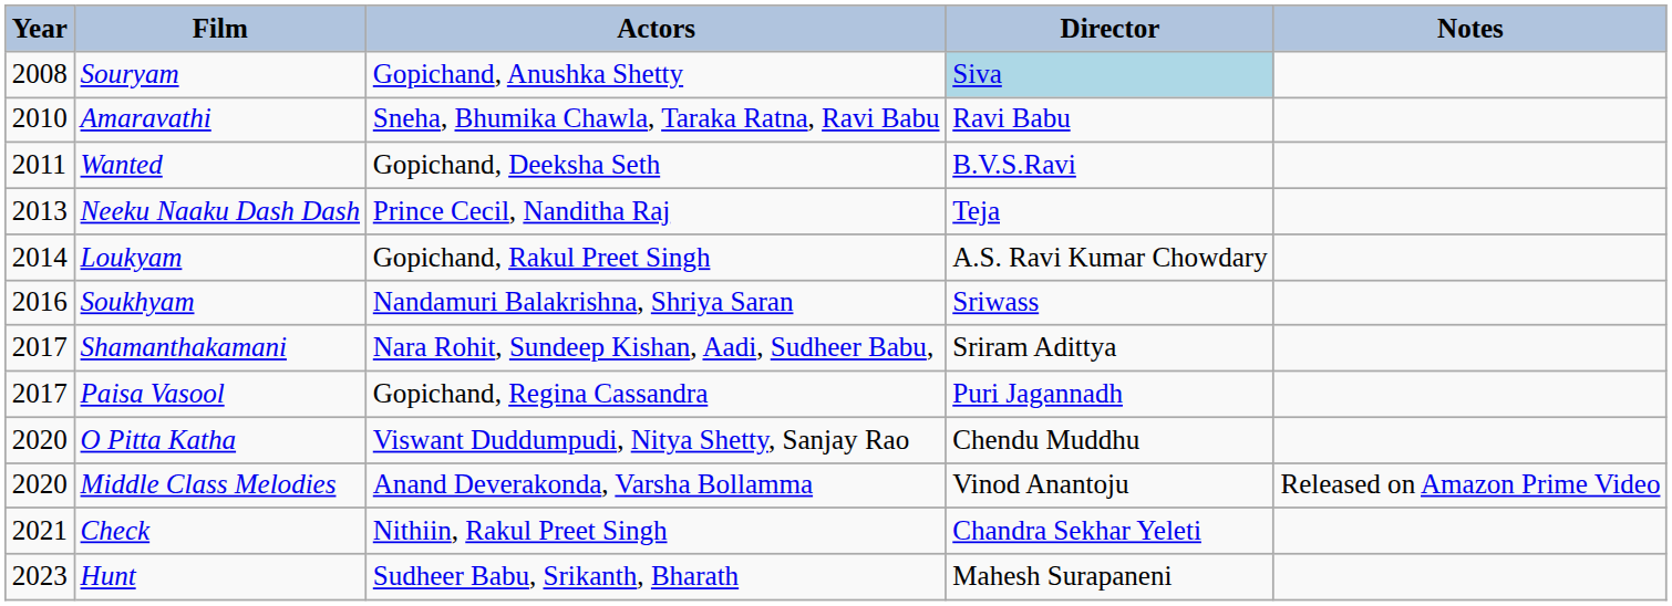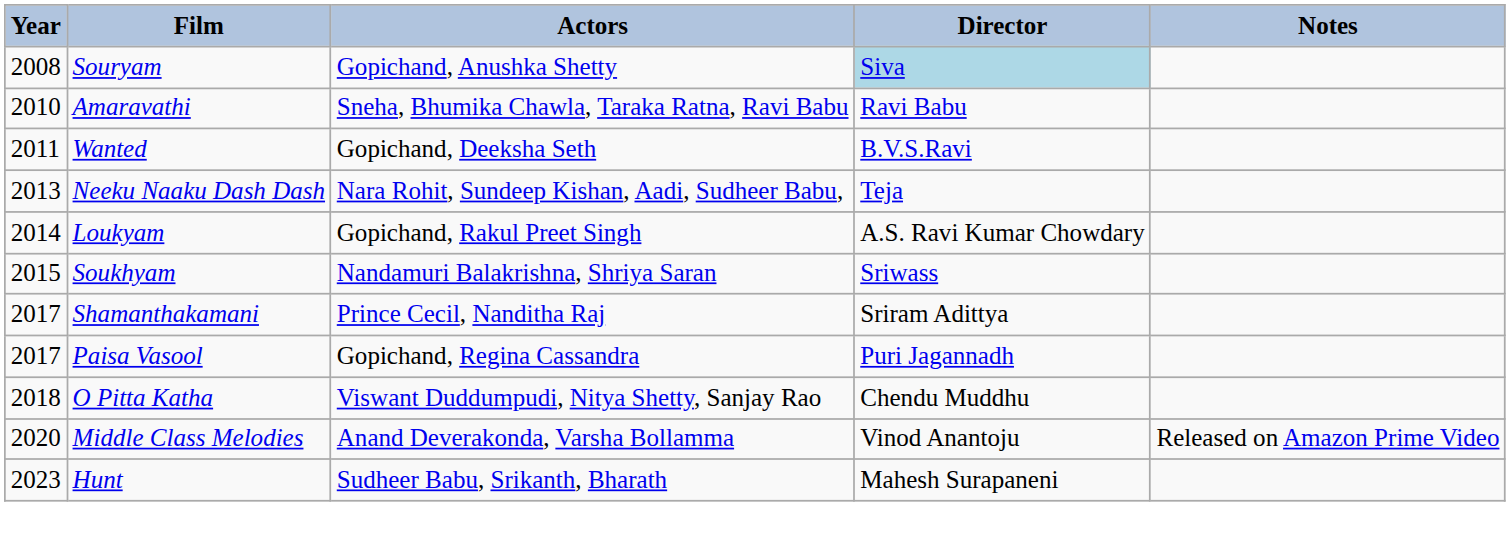Neeku Naaku Dash Dash | Actors: Prince Cecil, Nanditha Raj -> Nara Rohit, Sundeep Kishan, Aadi, Sudheer Babu,
Soukhyam | Year: 2016 -> 2015
Shamanthakamani | Actors: Nara Rohit, Sundeep Kishan, Aadi, Sudheer Babu, -> Prince Cecil, Nanditha Raj
O Pitta Katha | Year: 2020 -> 2018
- row: 2021 | Check | Nithiin, Rakul Preet Singh | Chandra Sekhar Yeleti
